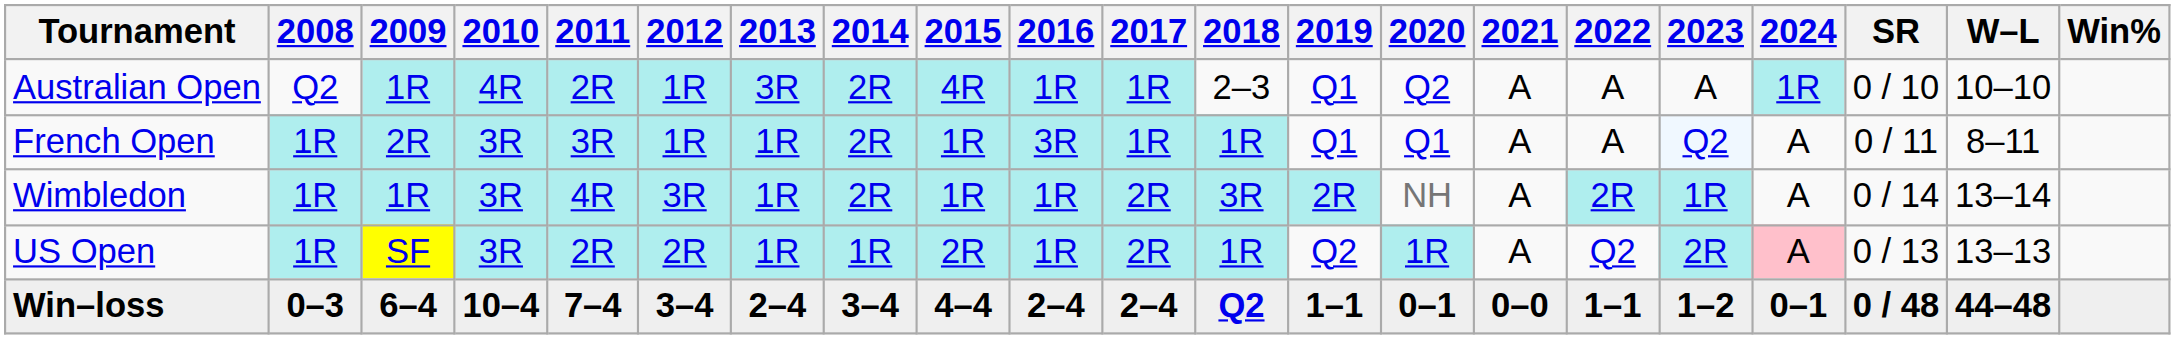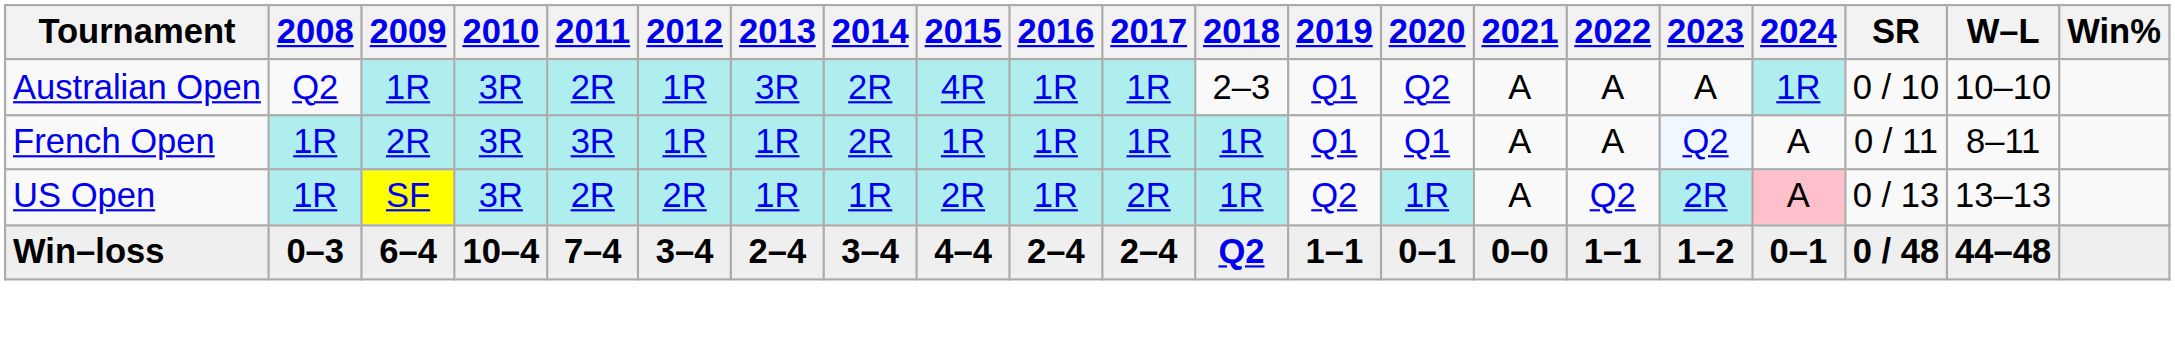Australian Open | 2010: 4R -> 3R
French Open | 2016: 3R -> 1R
- row: Wimbledon | 1R | 1R | 3R | 4R | 3R | 1R | 2R | 1R | 1R | 2R | 3R | 2R | NH | A | 2R | 1R | A | 0 / 14 | 13–14
